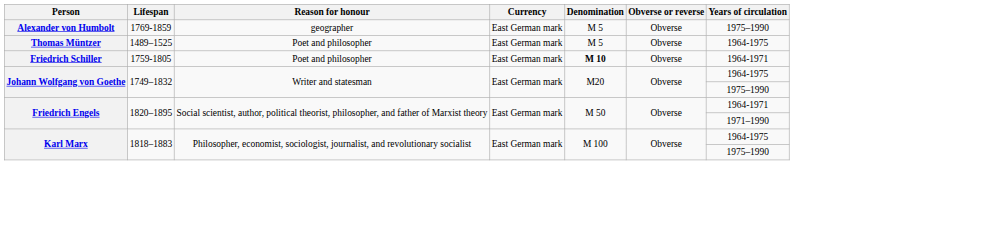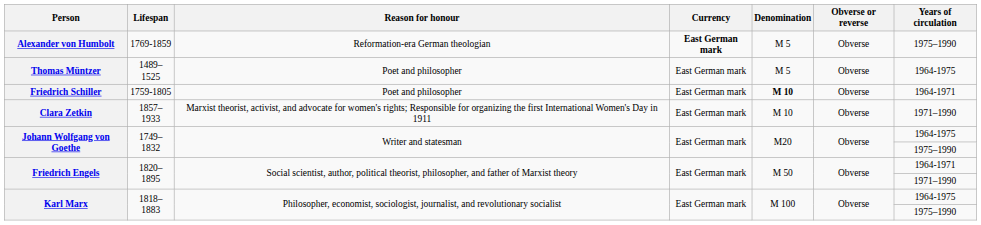Alexander von Humbolt | Reason for honour: geographer -> Reformation-era German theologian
Alexander von Humbolt | Currency: normal -> bold
+ row: Clara Zetkin | 1857–1933 | Marxist theorist, activist, and advocate for women's rights; Responsible for organizing the first International Women's Day in 1911 | East German mark | M 10 | Obverse | 1971–1990
